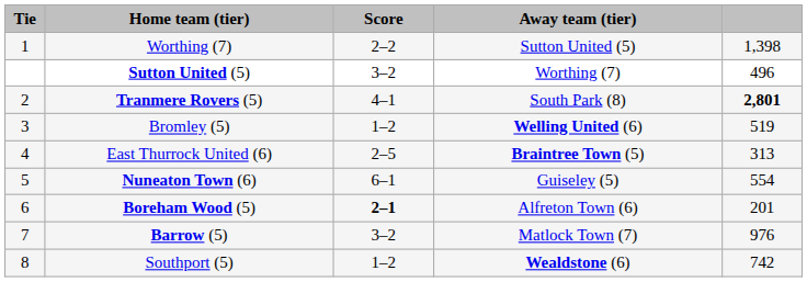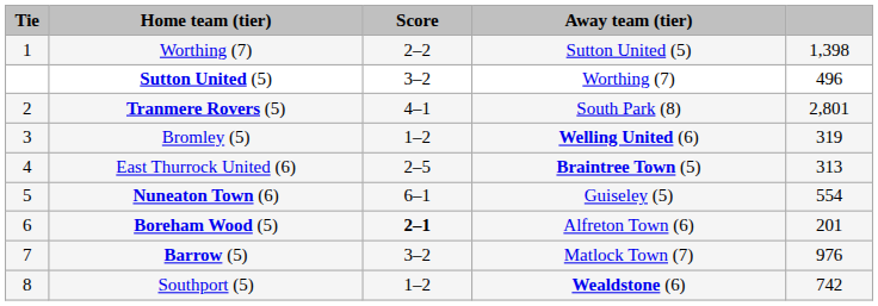Tranmere Rovers (5) | column 5: bold -> normal
Bromley (5) | column 5: 519 -> 319
